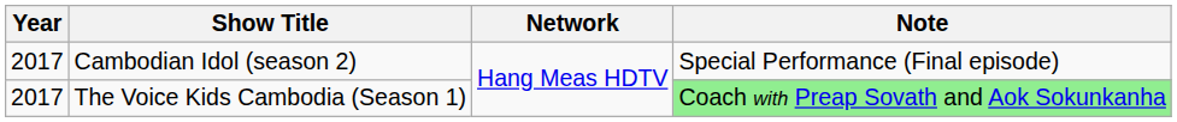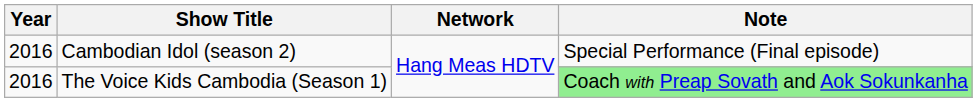Cambodian Idol (season 2) | Year: 2017 -> 2016
The Voice Kids Cambodia (Season 1) | Year: 2017 -> 2016
